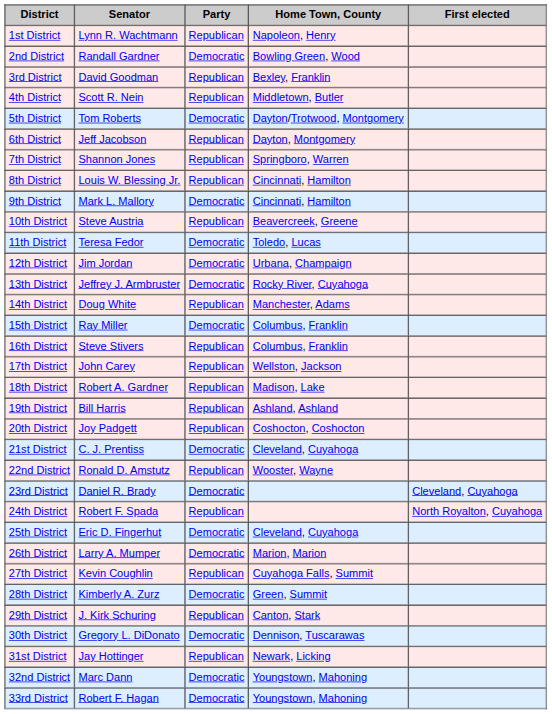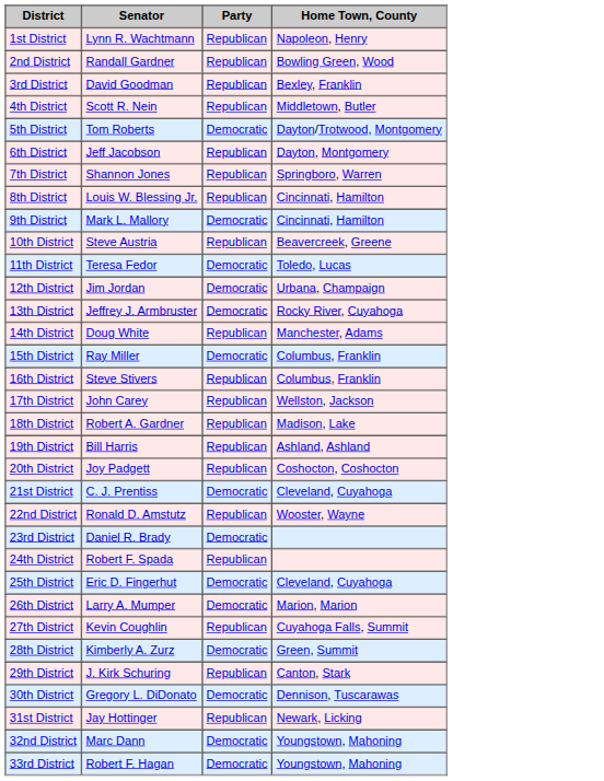- column: First elected | Cleveland, Cuyahoga | North Royalton, Cuyahoga
2nd District | Party: Democratic -> Republican
